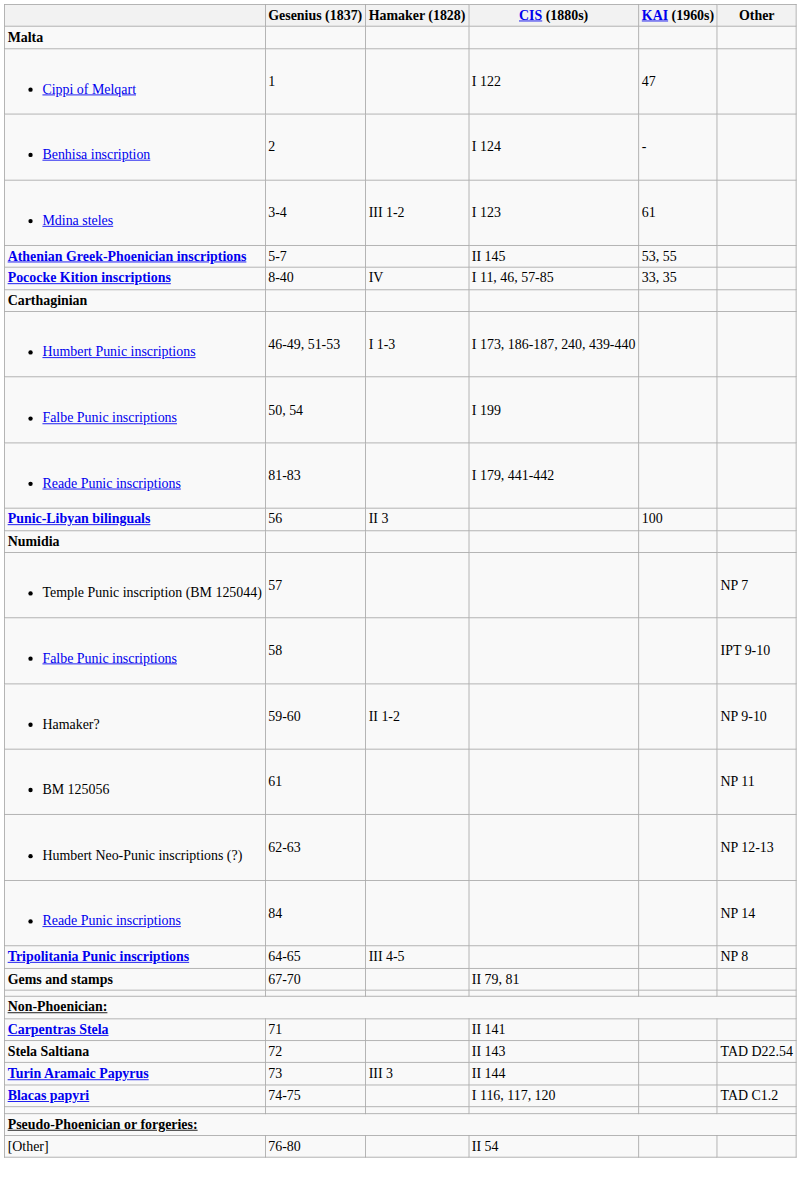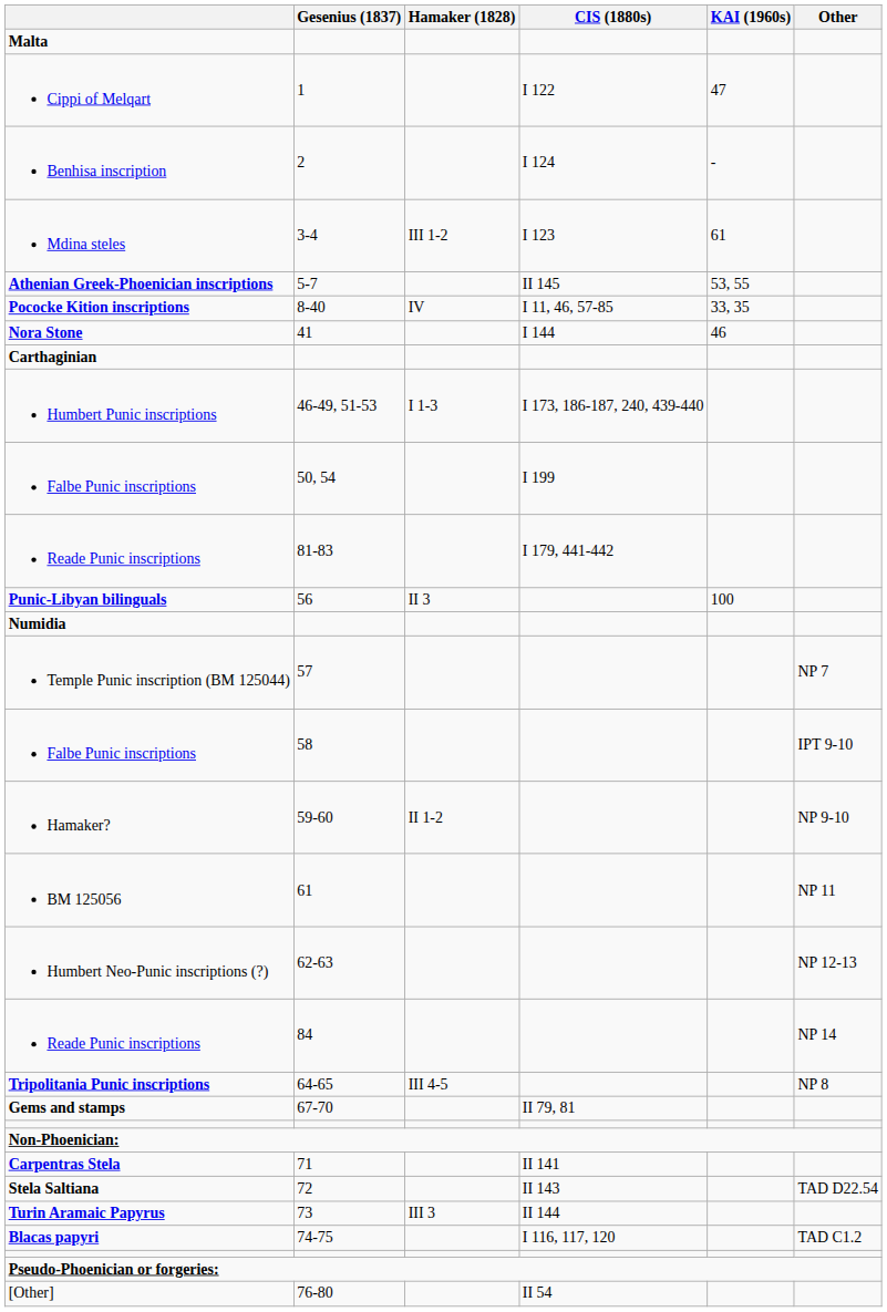+ row: Nora Stone | 41 | I 144 | 46
